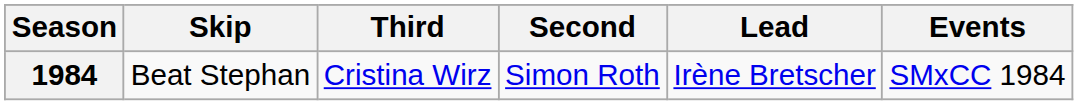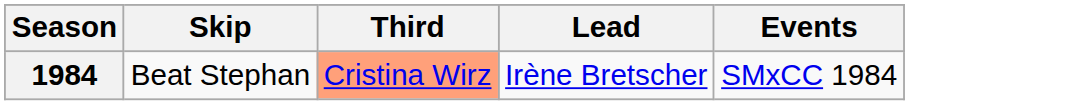- column: Second | Simon Roth
1984 | Third: no background -> lightsalmon background
